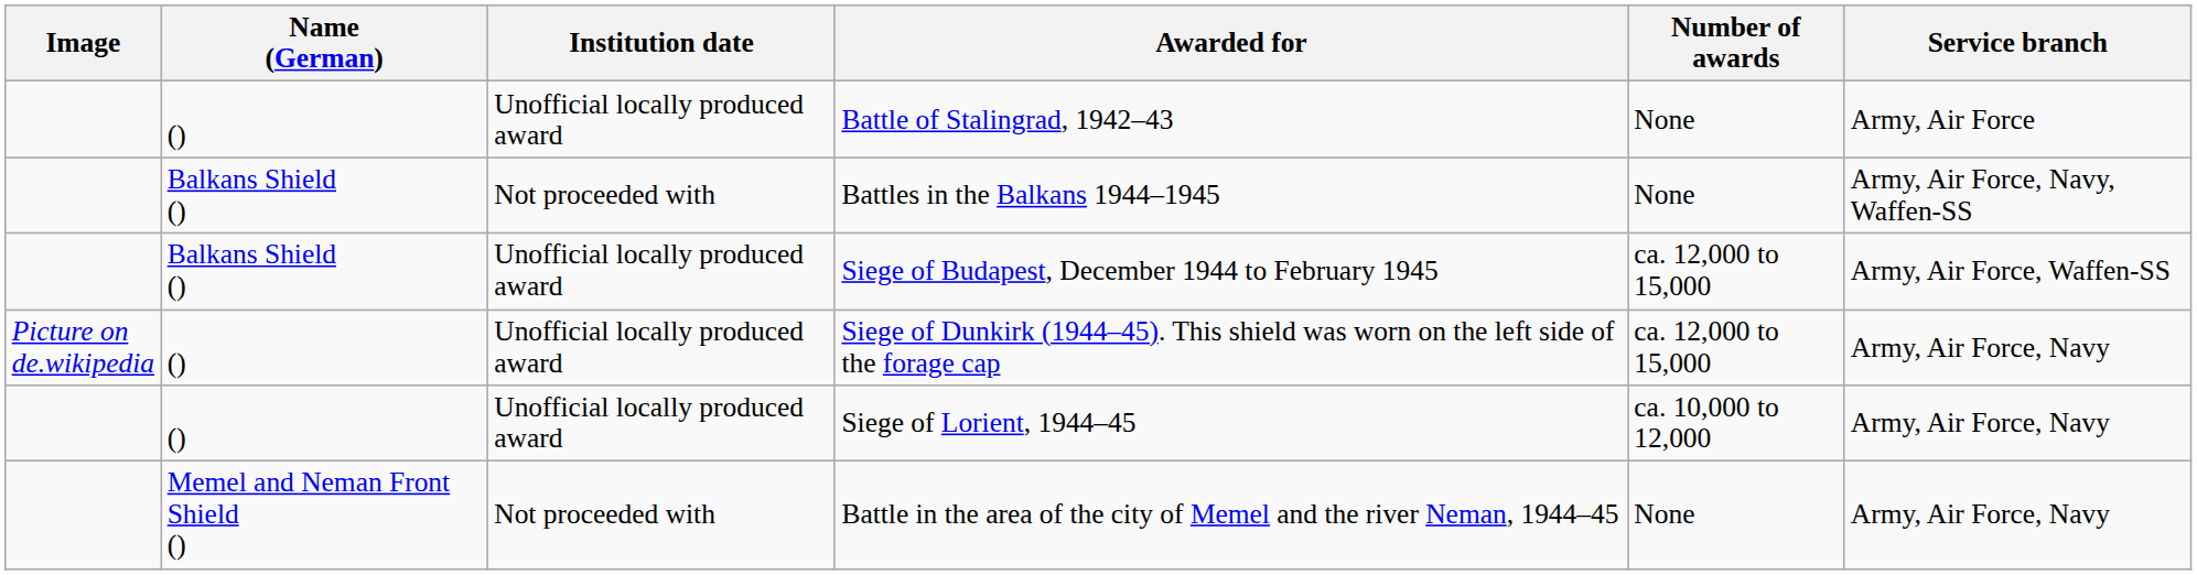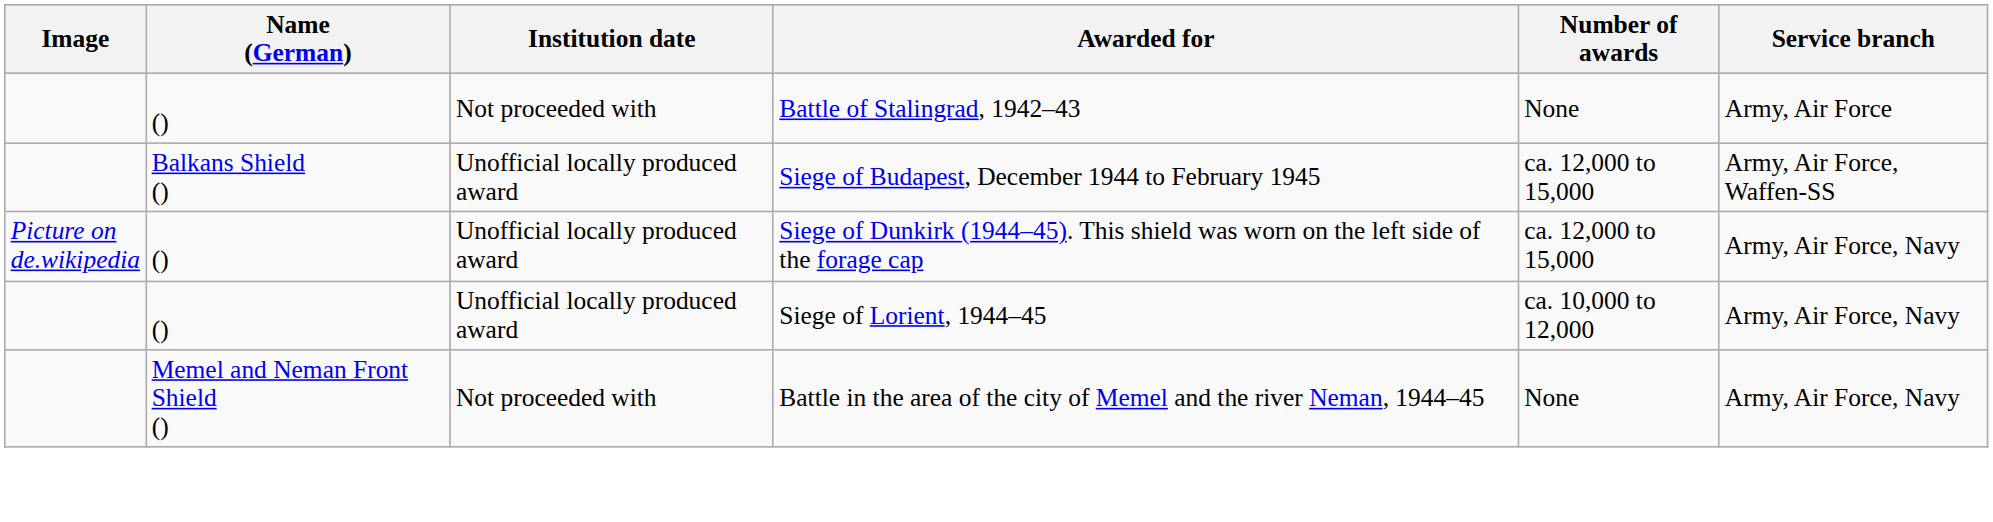Battle of Stalingrad, 1942–43 | Institution date: Unofficial locally produced award -> Not proceeded with
- row: Balkans Shield () | Not proceeded with | Battles in the Balkans 1944–1945 | None | Army, Air Force, Navy, Waffen-SS
